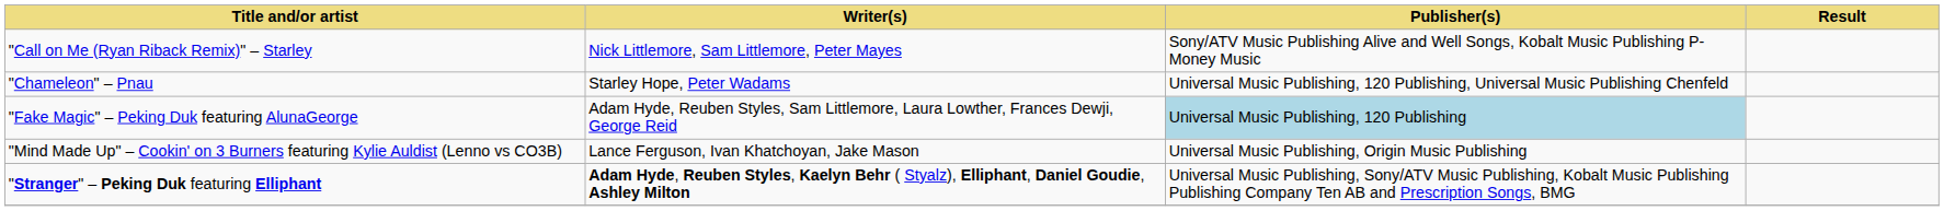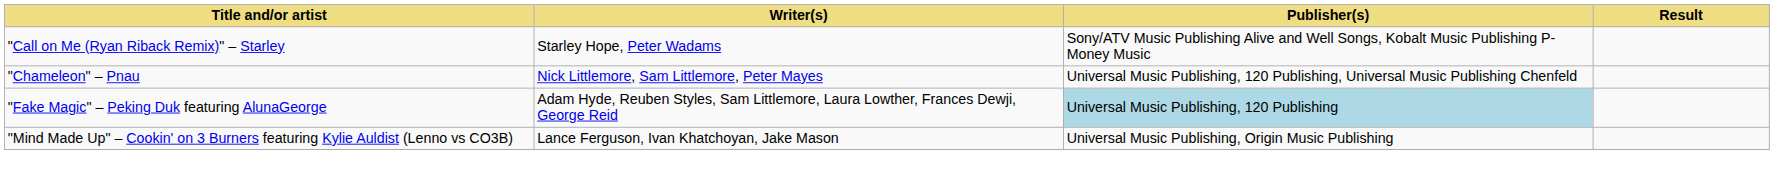"Call on Me (Ryan Riback Remix)" – Starley | Writer(s): Nick Littlemore, Sam Littlemore, Peter Mayes -> Starley Hope, Peter Wadams
"Chameleon" – Pnau | Writer(s): Starley Hope, Peter Wadams -> Nick Littlemore, Sam Littlemore, Peter Mayes
- row: "Stranger" – Peking Duk featuring Elliphant | Adam Hyde, Reuben Styles, Kaelyn Behr ( Styalz), Elliphant, Daniel Goudie, Ashley Milton | Universal Music Publishing, Sony/ATV Music Publishing, Kobalt Music Publishing Publishing Company Ten AB and Prescription Songs, BMG
